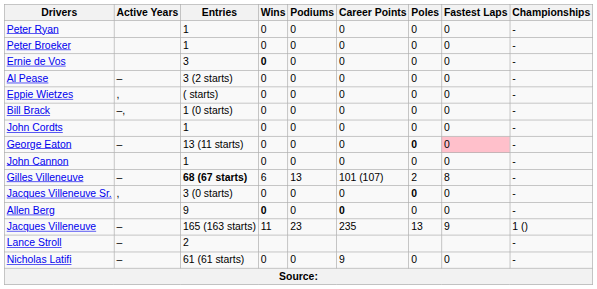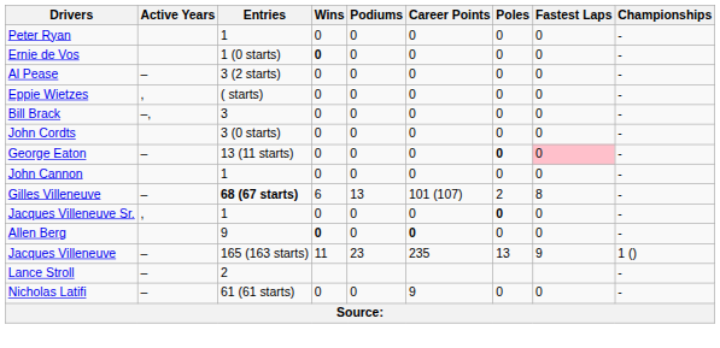- row: Peter Broeker | 1 | 0 | 0 | 0 | 0 | 0 | -
Ernie de Vos | Entries: 3 -> 1 (0 starts)
Bill Brack | Entries: 1 (0 starts) -> 3
John Cordts | Entries: 1 -> 3 (0 starts)
Jacques Villeneuve Sr. | Entries: 3 (0 starts) -> 1
